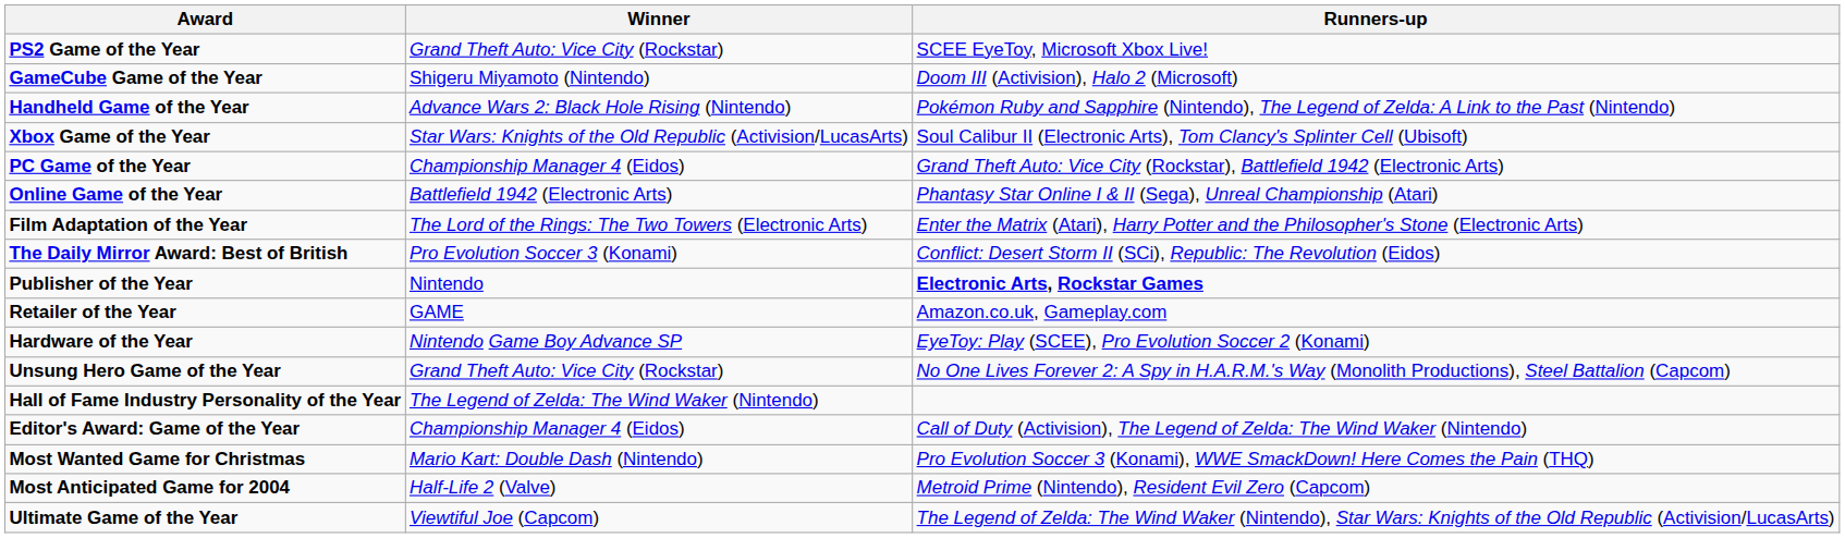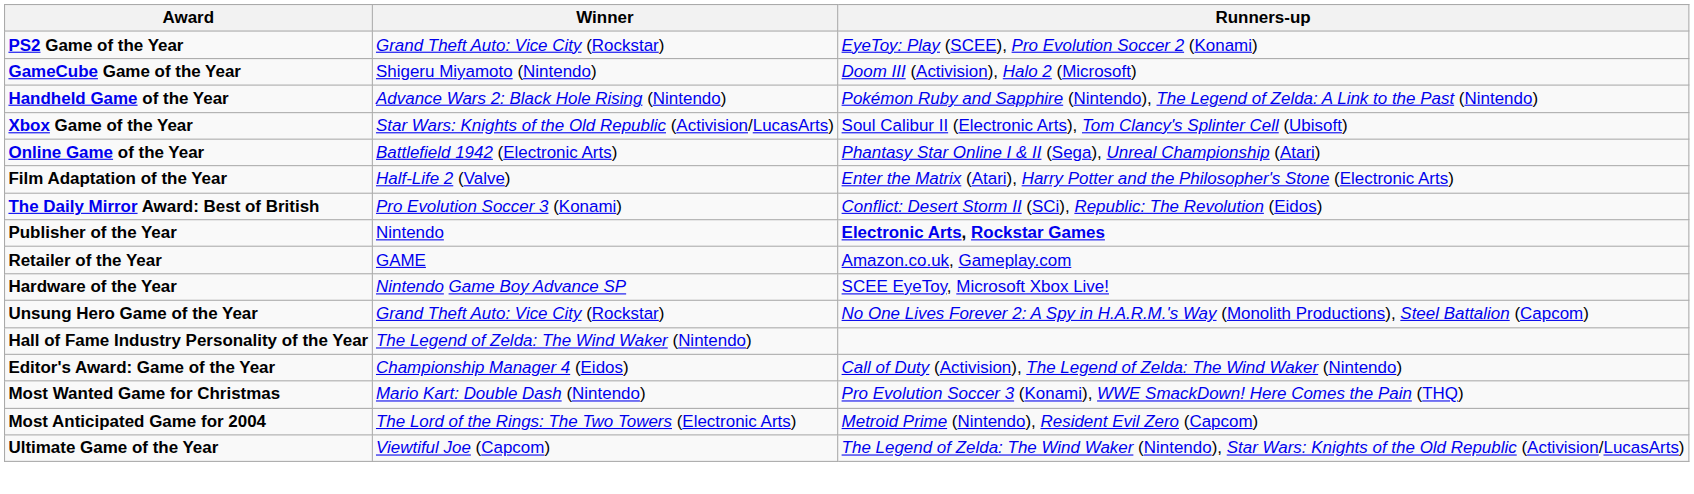PS2 Game of the Year | Runners-up: SCEE EyeToy, Microsoft Xbox Live! -> EyeToy: Play (SCEE), Pro Evolution Soccer 2 (Konami)
- row: PC Game of the Year | Championship Manager 4 (Eidos) | Grand Theft Auto: Vice City (Rockstar), Battlefield 1942 (Electronic Arts)
Film Adaptation of the Year | Winner: The Lord of the Rings: The Two Towers (Electronic Arts) -> Half-Life 2 (Valve)
Hardware of the Year | Runners-up: EyeToy: Play (SCEE), Pro Evolution Soccer 2 (Konami) -> SCEE EyeToy, Microsoft Xbox Live!
Most Anticipated Game for 2004 | Winner: Half-Life 2 (Valve) -> The Lord of the Rings: The Two Towers (Electronic Arts)
